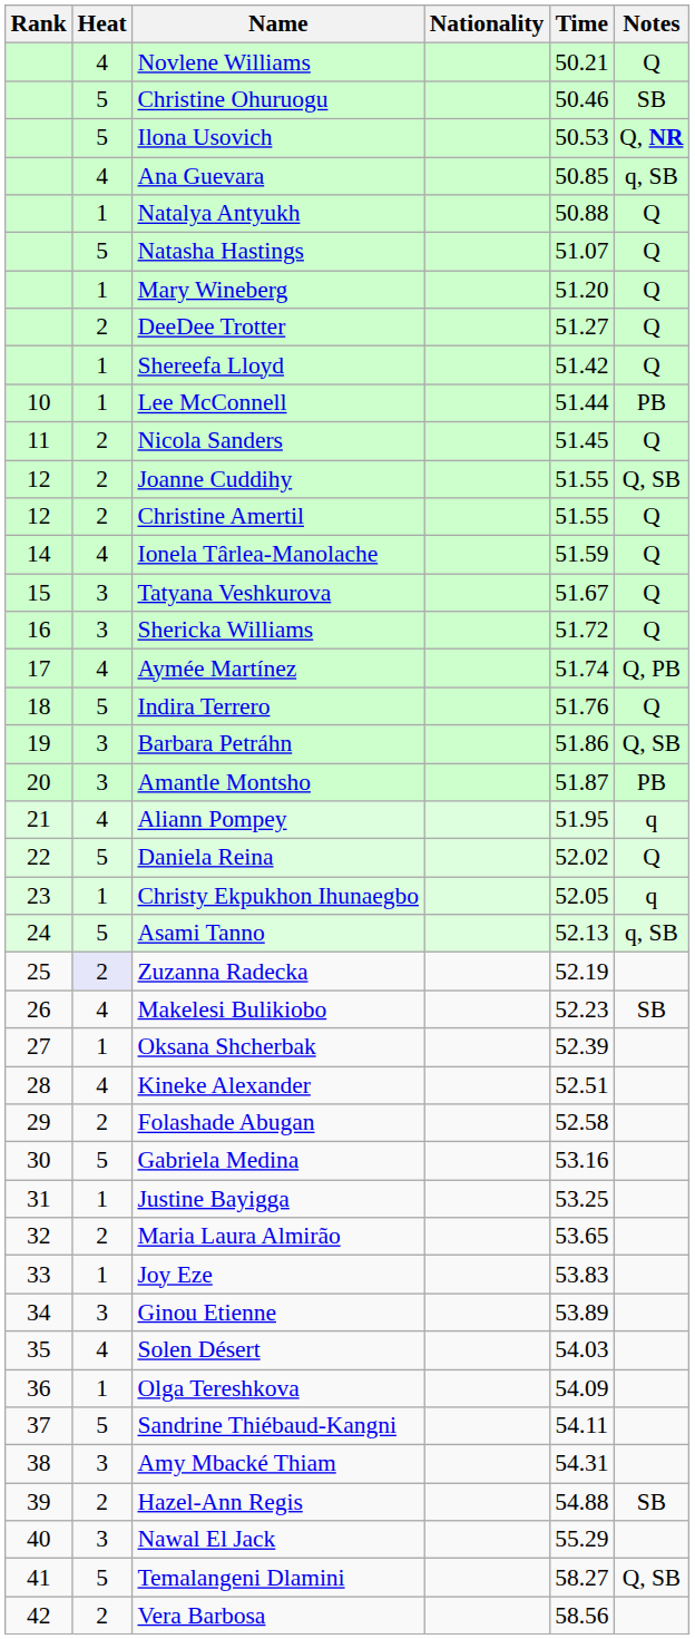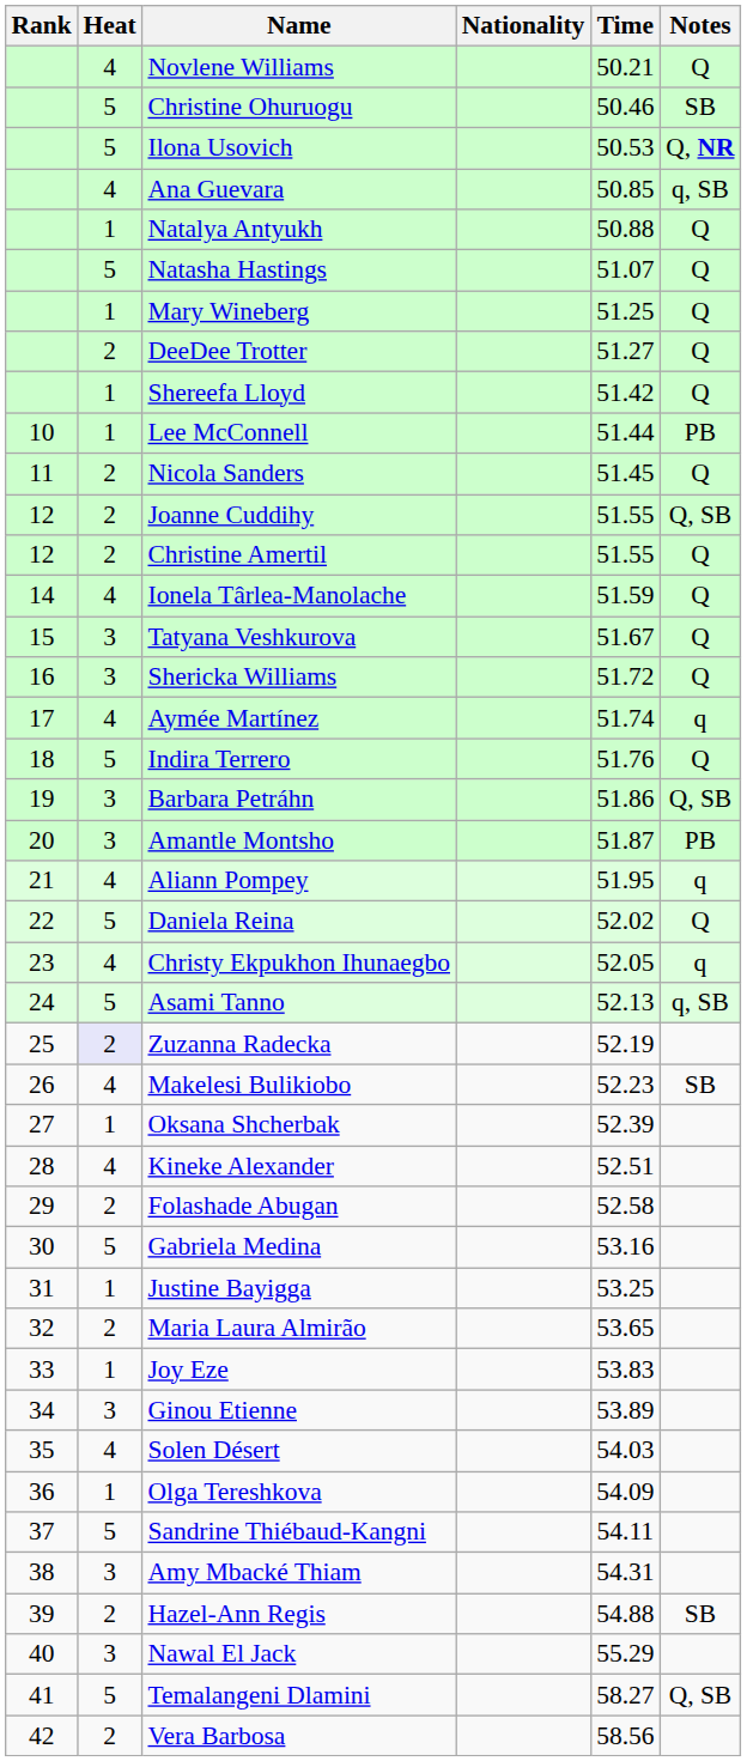Mary Wineberg | Time: 51.20 -> 51.25
Aymée Martínez | Notes: Q, PB -> q
Christy Ekpukhon Ihunaegbo | Heat: 1 -> 4
